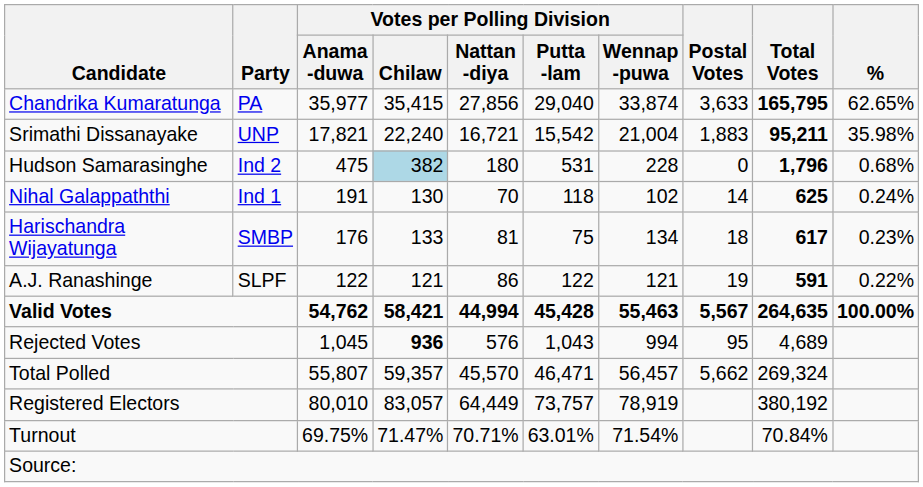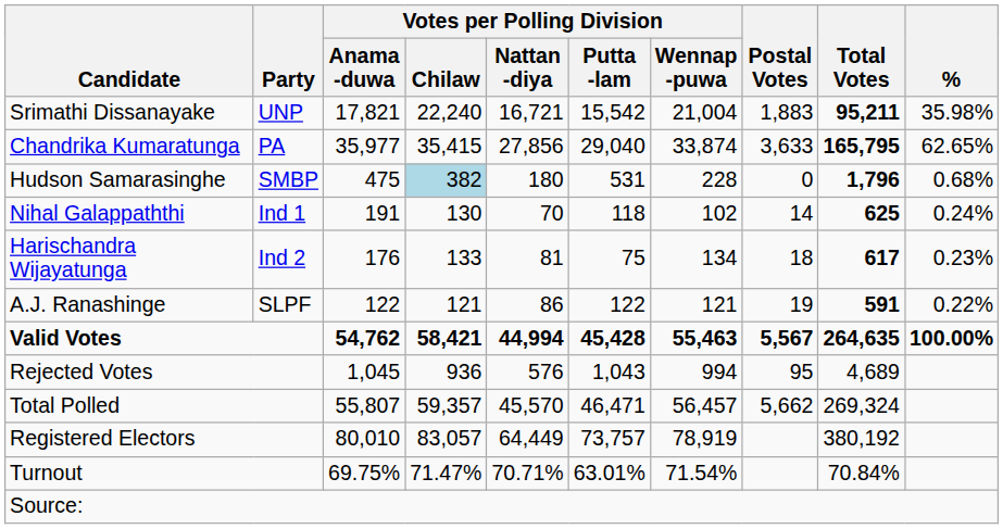rows swapped: Chandrika Kumaratunga <-> Srimathi Dissanayake
Hudson Samarasinghe | Party: Ind 2 -> SMBP
Harischandra Wijayatunga | Party: SMBP -> Ind 2
Rejected Votes | Votes per Polling Division / Chilaw: bold -> normal
